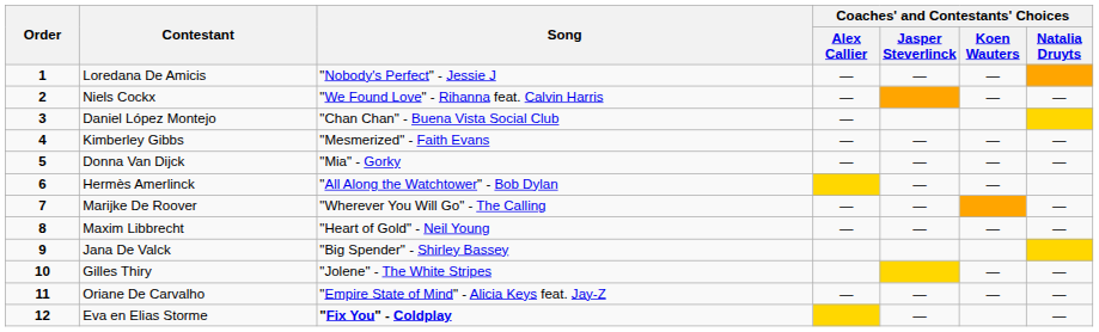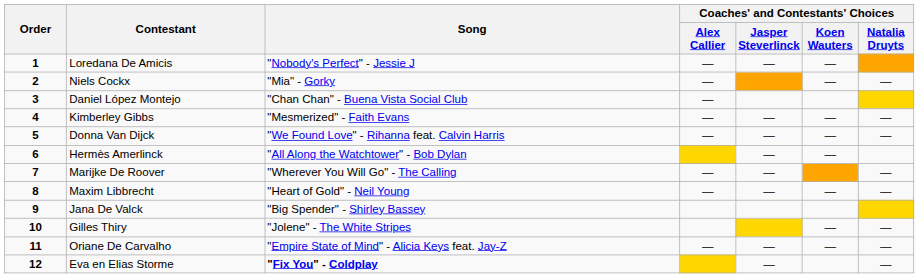Niels Cockx | Song: "We Found Love" - Rihanna feat. Calvin Harris -> "Mia" - Gorky
Donna Van Dijck | Song: "Mia" - Gorky -> "We Found Love" - Rihanna feat. Calvin Harris
